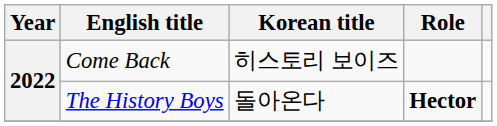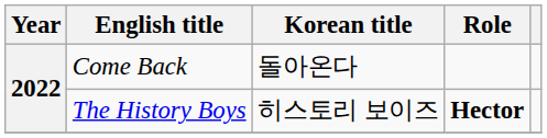Come Back | Korean title: 히스토리 보이즈 -> 돌아온다
The History Boys | Korean title: 돌아온다 -> 히스토리 보이즈
